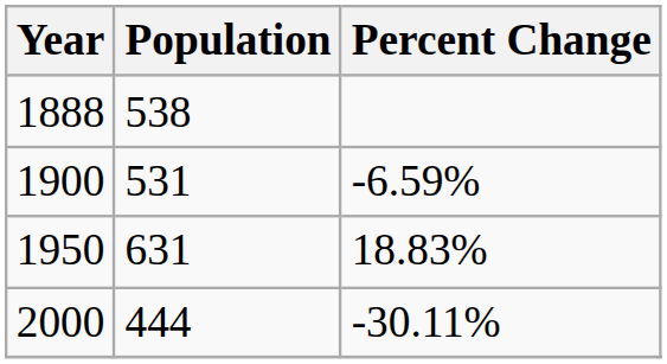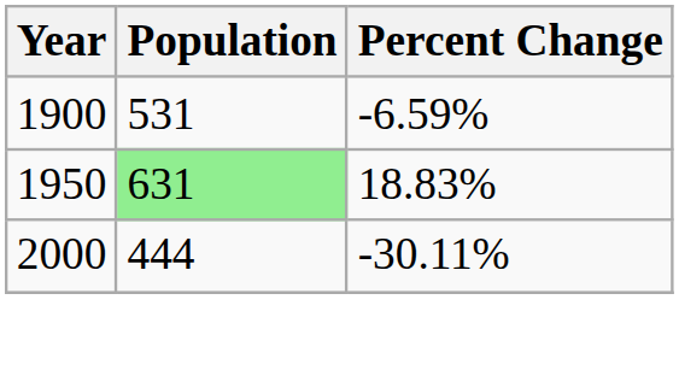- row: 1888 | 538
1950 | Population: no background -> lightgreen background
